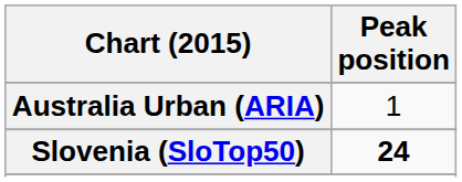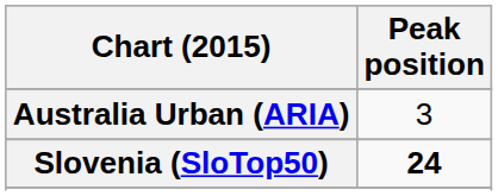Australia Urban (ARIA) | Peak position: 1 -> 3
